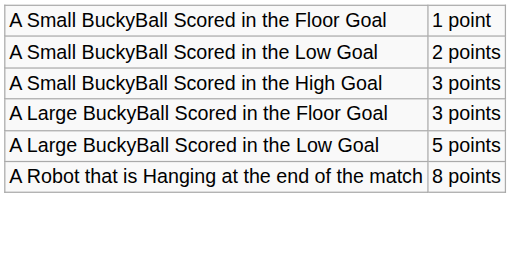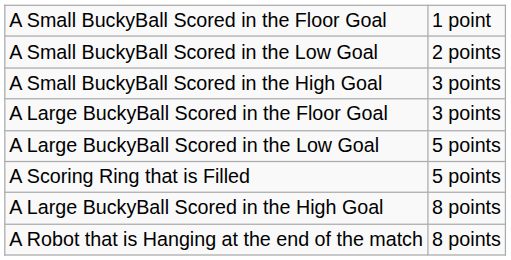+ row: A Scoring Ring that is Filled | 5 points
+ row: A Large BuckyBall Scored in the High Goal | 8 points
